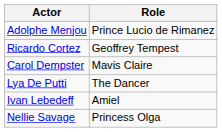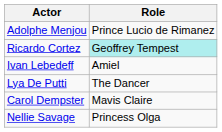Ricardo Cortez | Role: no background -> paleturquoise background
rows swapped: Carol Dempster <-> Ivan Lebedeff
